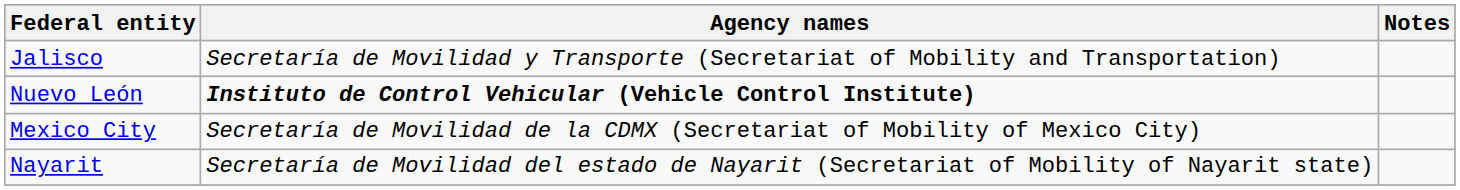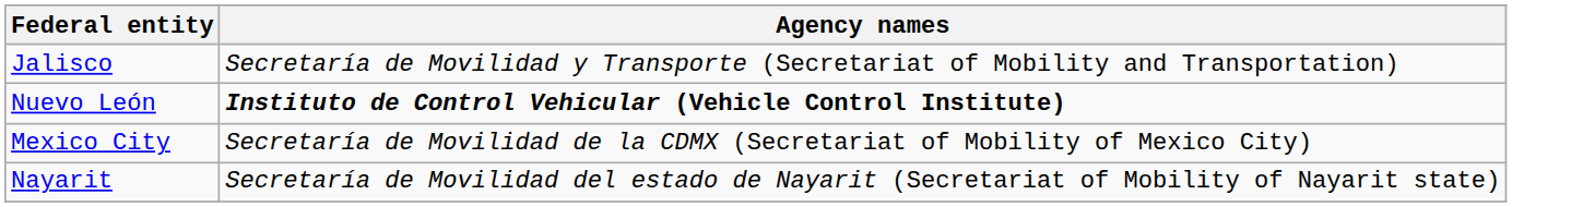- column: Notes
